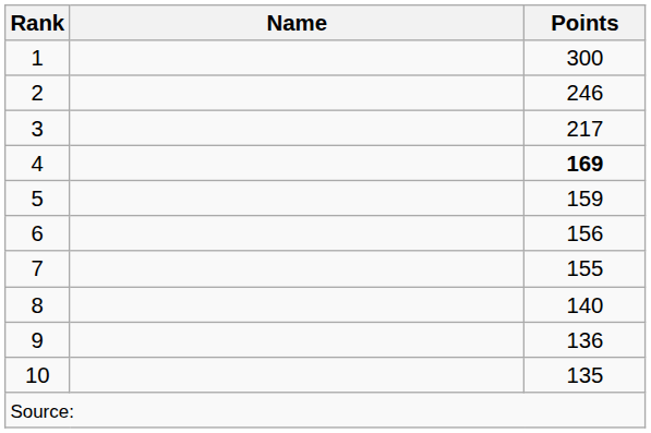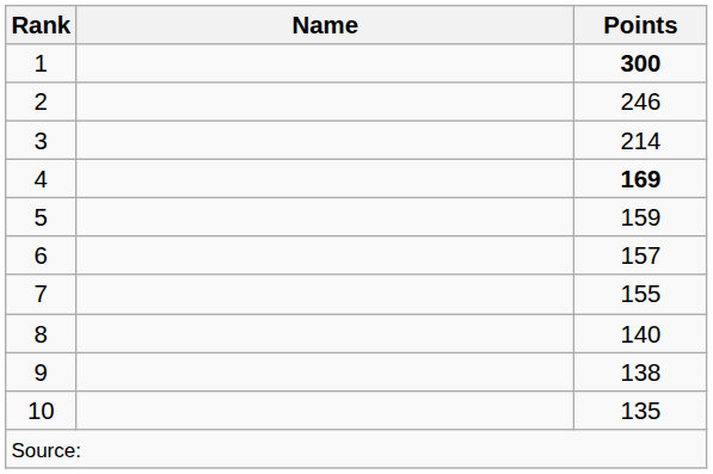1 | Points: normal -> bold
3 | Points: 217 -> 214
6 | Points: 156 -> 157
9 | Points: 136 -> 138
